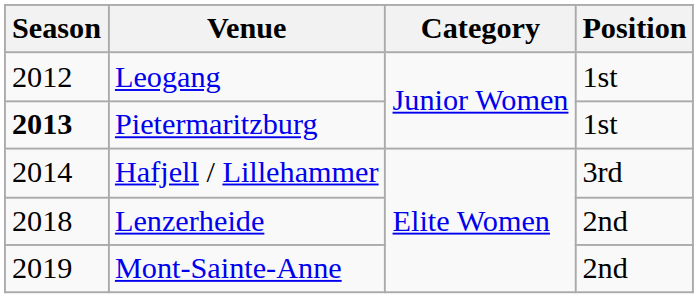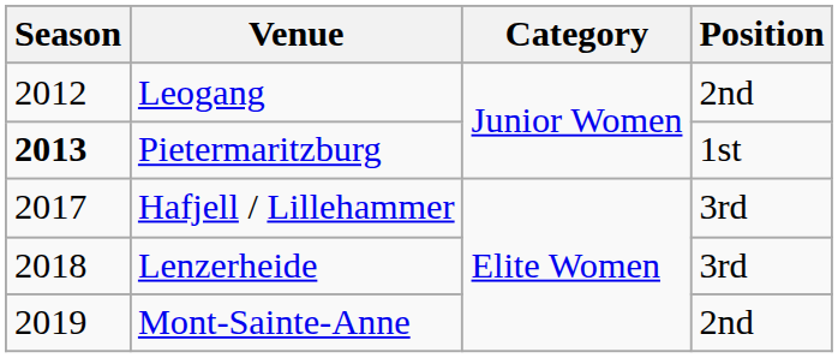Leogang | Position: 1st -> 2nd
Hafjell / Lillehammer | Season: 2014 -> 2017
Lenzerheide | Position: 2nd -> 3rd
